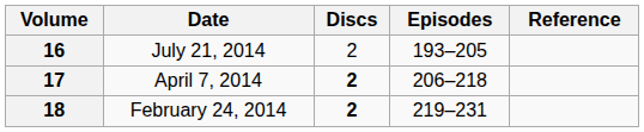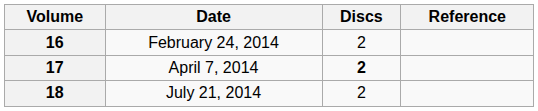- column: Episodes | 193–205 | 206–218 | 219–231
16 | Date: July 21, 2014 -> February 24, 2014
18 | Date: February 24, 2014 -> July 21, 2014
18 | Discs: bold -> normal
